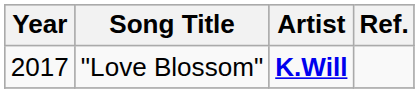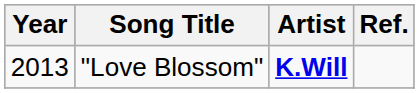"Love Blossom" | Year: 2017 -> 2013
